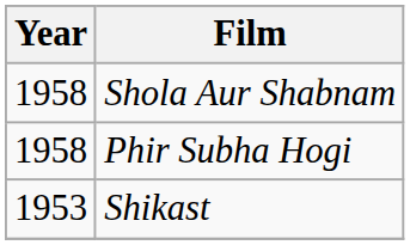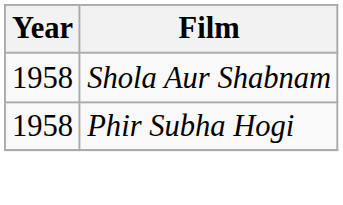- row: 1953 | Shikast
